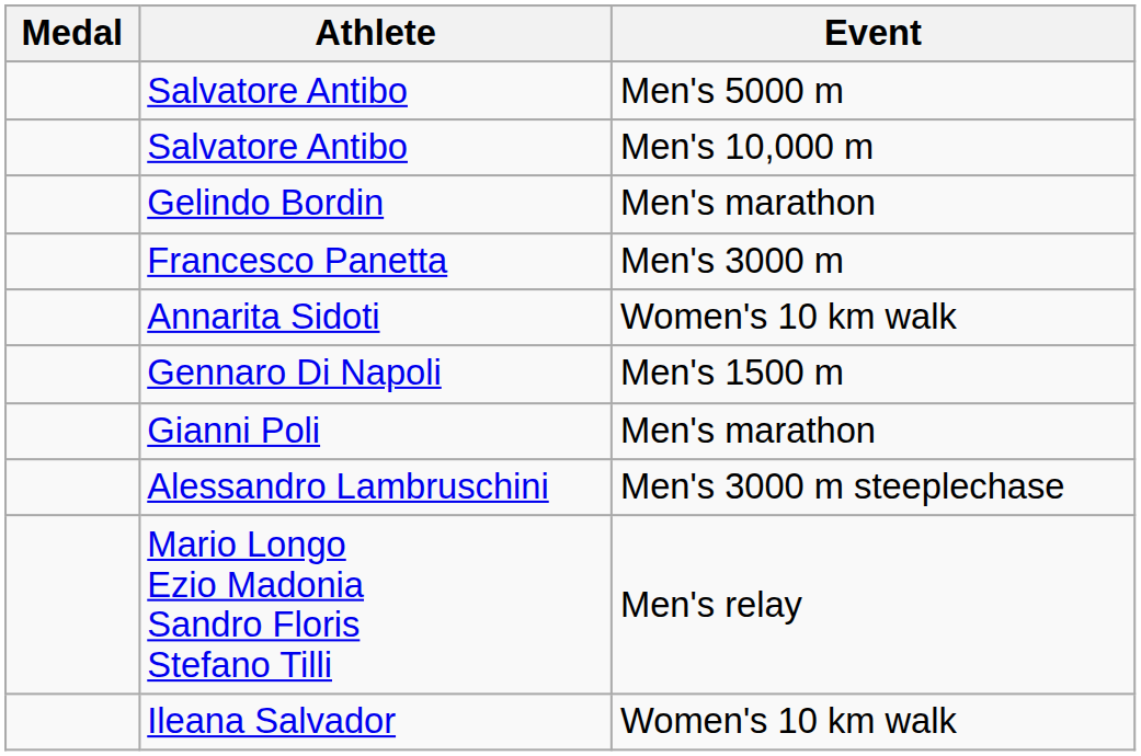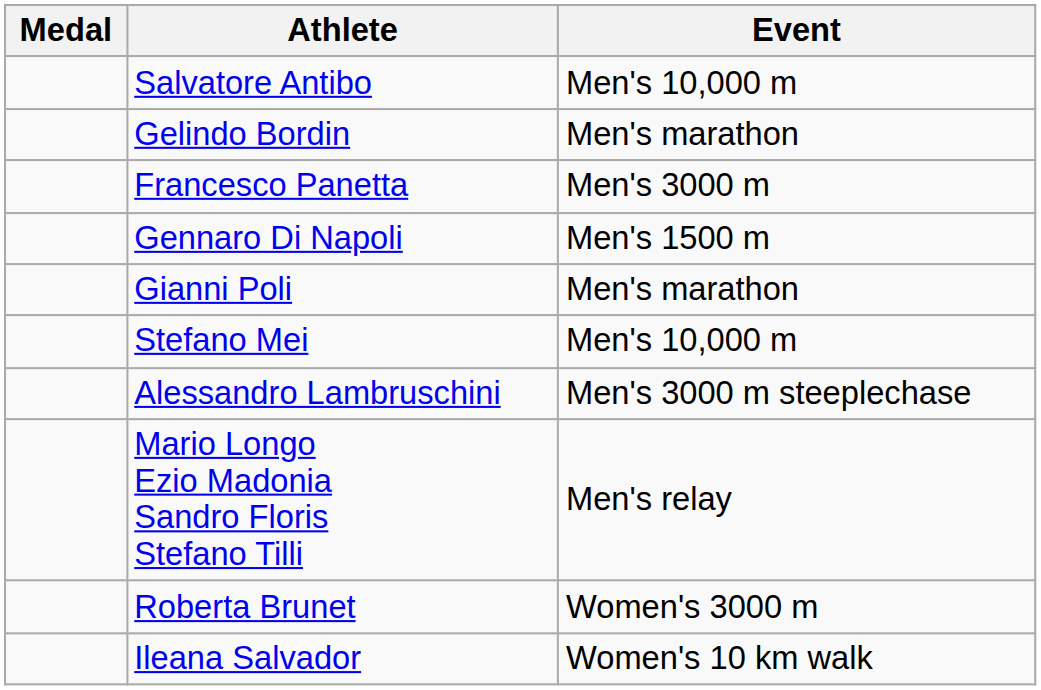- row: Salvatore Antibo | Men's 5000 m
- row: Annarita Sidoti | Women's 10 km walk
+ row: Stefano Mei | Men's 10,000 m
+ row: Roberta Brunet | Women's 3000 m
